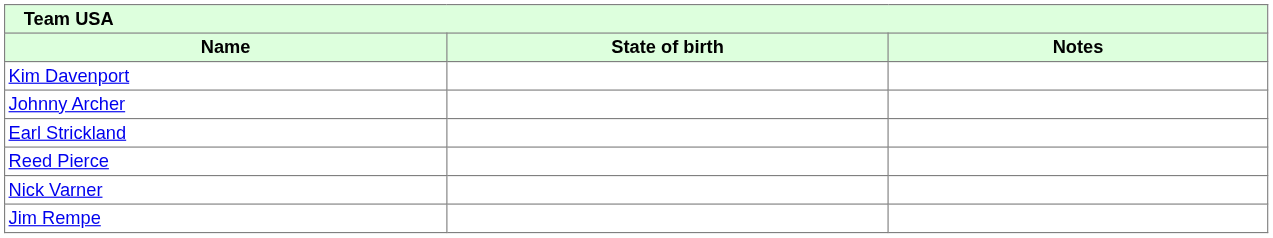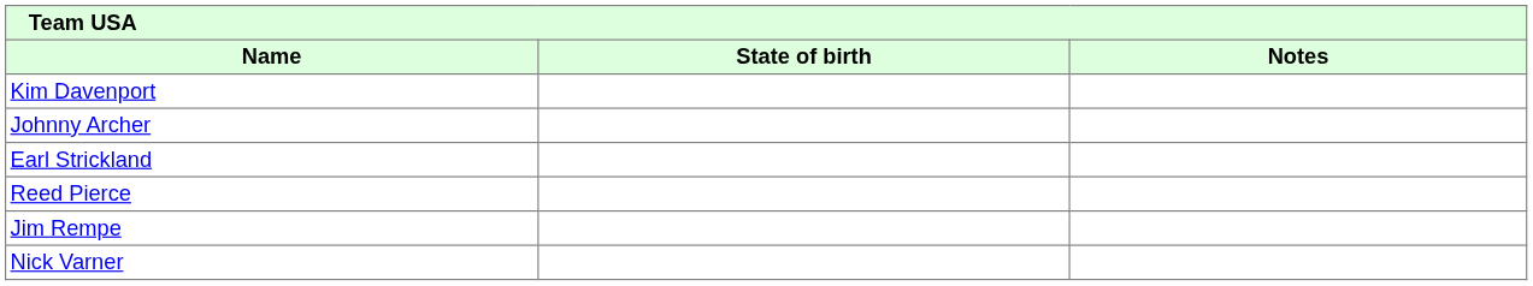rows swapped: Nick Varner <-> Jim Rempe
